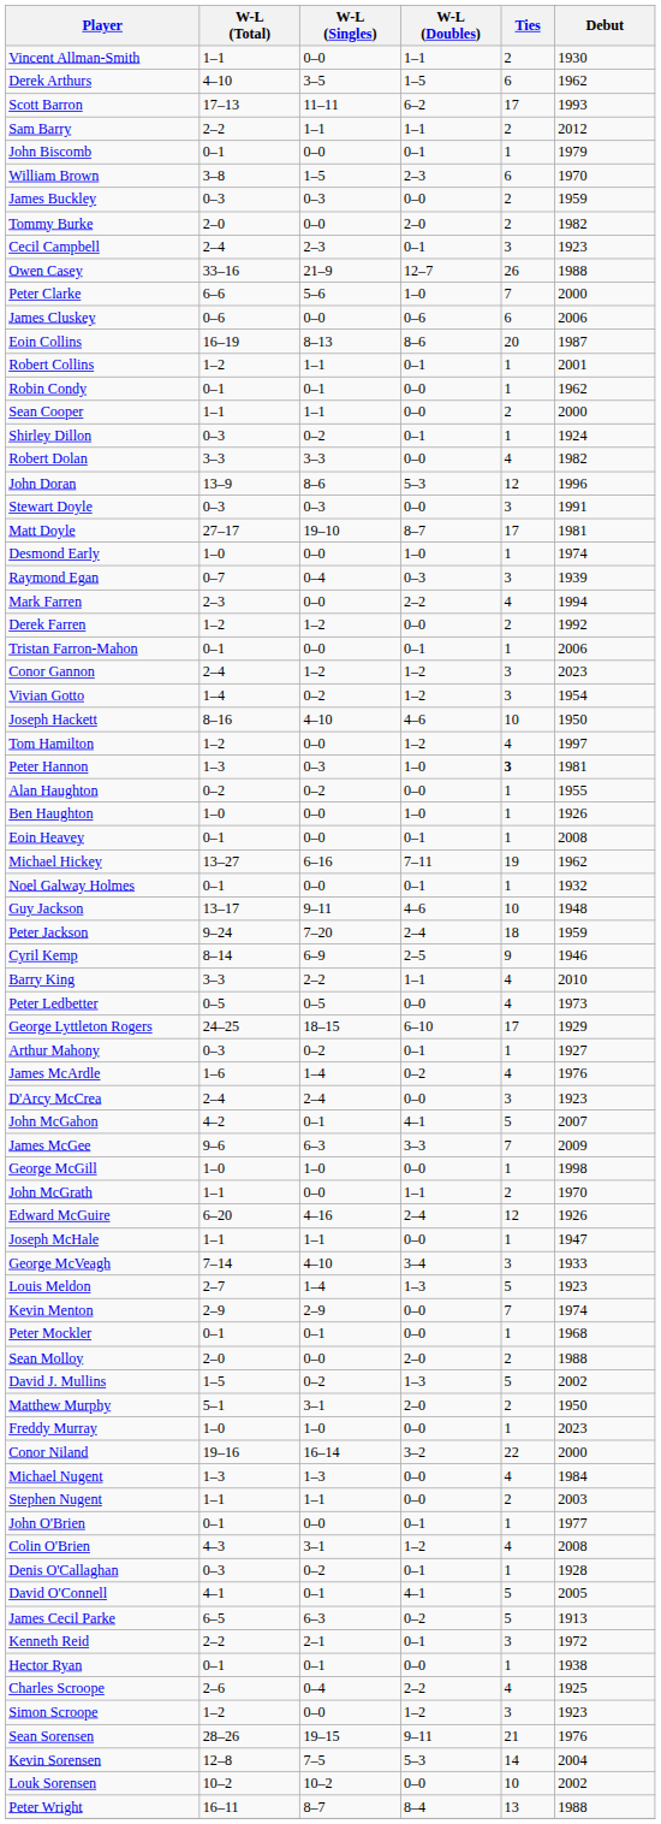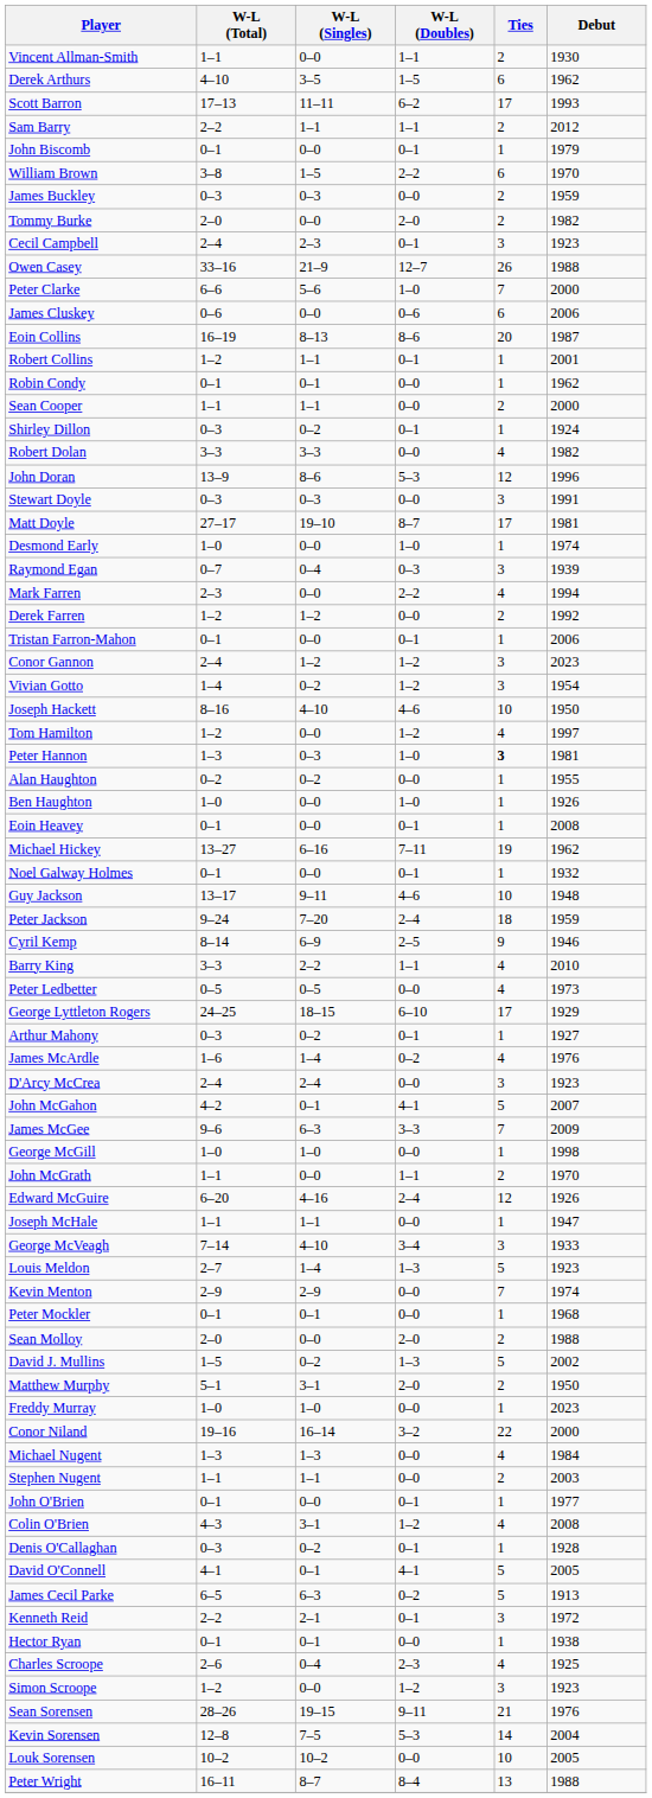William Brown | W-L (Doubles): 2–3 -> 2–2
Charles Scroope | W-L (Doubles): 2–2 -> 2–3
Louk Sorensen | Debut: 2002 -> 2005
